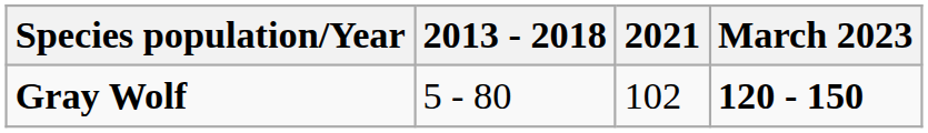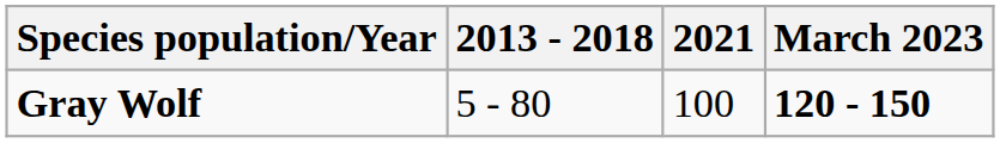Gray Wolf | 2021: 102 -> 100
